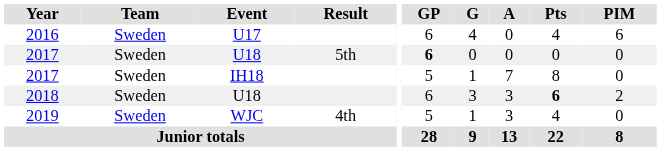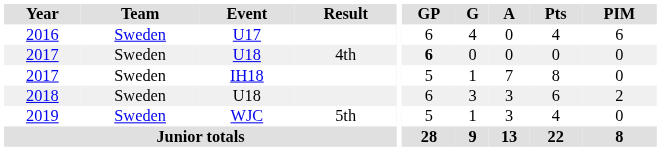2017 / U18 | Result: 5th -> 4th
2018 | Pts: bold -> normal
2019 | Result: 4th -> 5th
